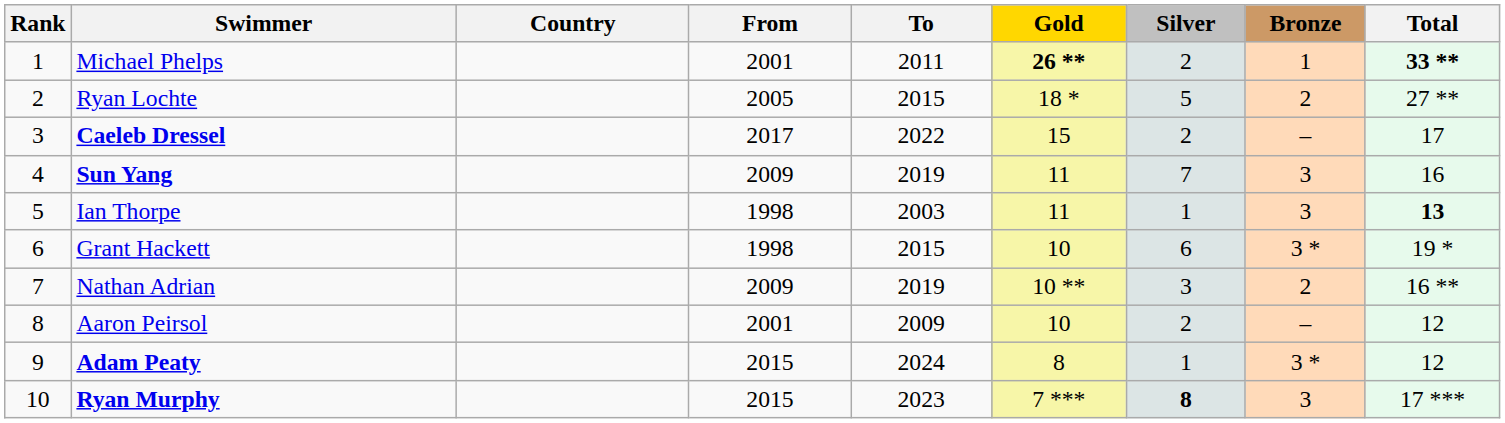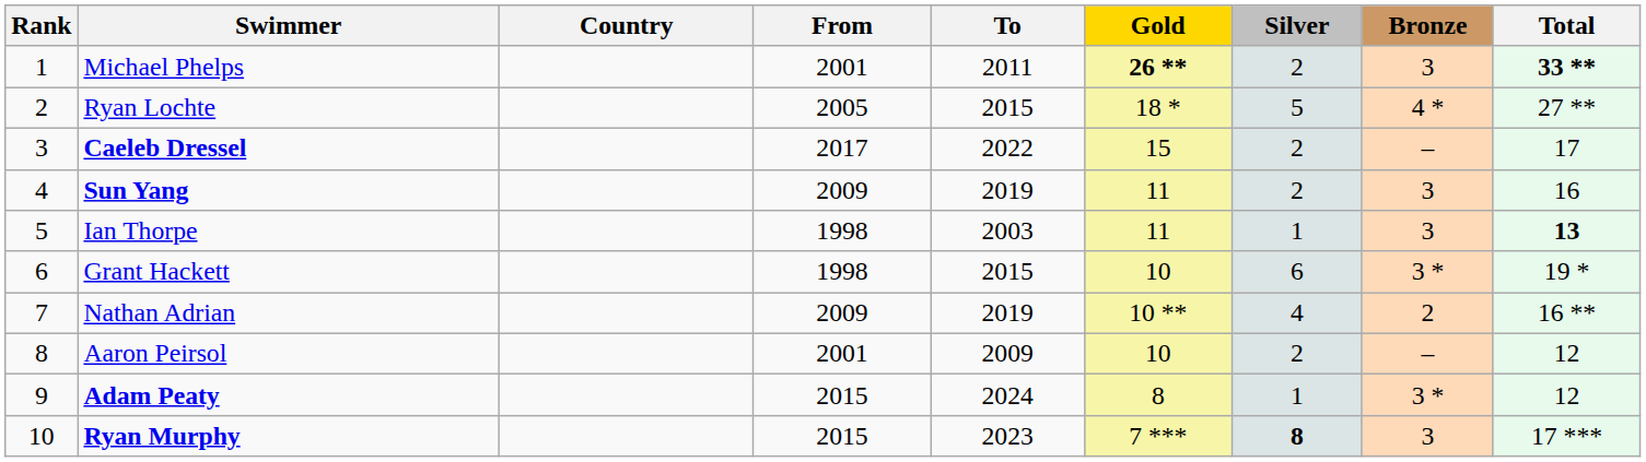Michael Phelps | Bronze: 1 -> 3
Ryan Lochte | Bronze: 2 -> 4 *
Sun Yang | Silver: 7 -> 2
Nathan Adrian | Silver: 3 -> 4
